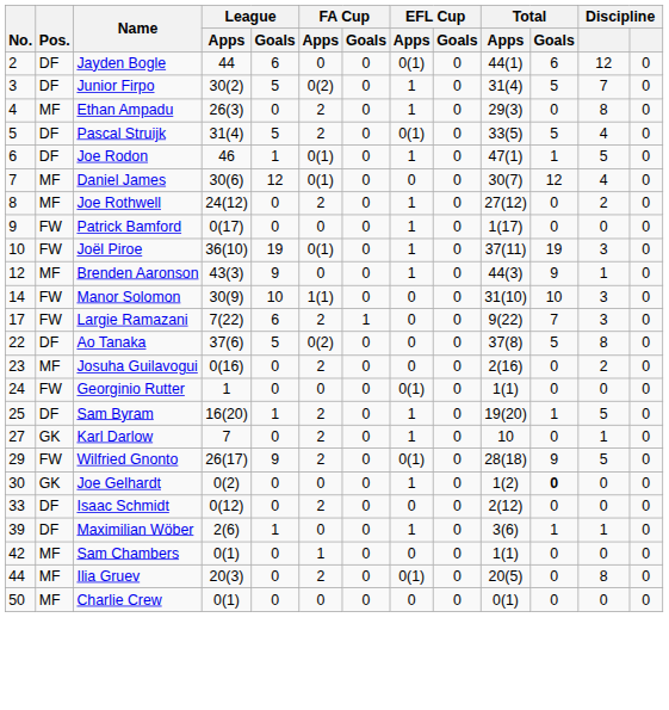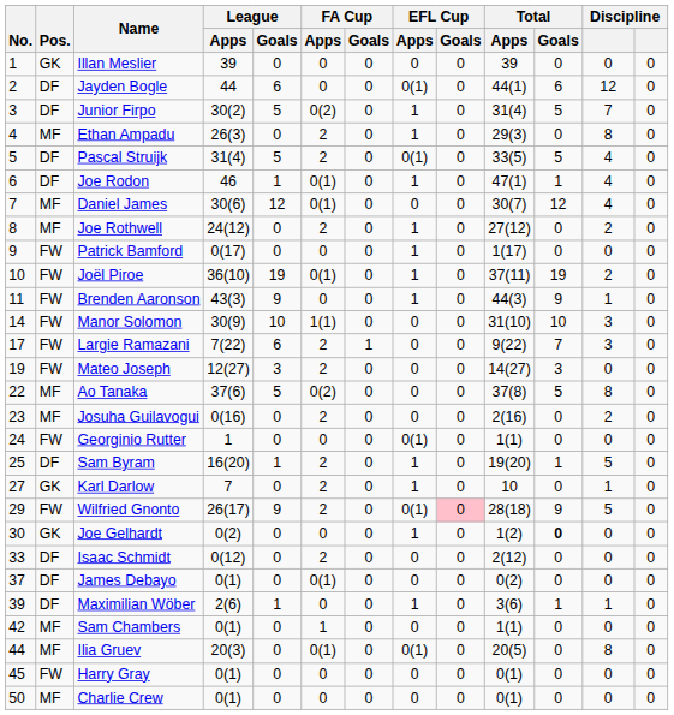+ row: 1 | GK | Illan Meslier | 39 | 0 | 0 | 0 | 0 | 0 | 39 | 0 | 0 | 0
Joe Rodon | column 12: 5 -> 4
Joël Piroe | column 12: 3 -> 2
Brenden Aaronson | No.: 12 -> 11
Brenden Aaronson | Pos.: MF -> FW
+ row: 19 | FW | Mateo Joseph | 12(27) | 3 | 2 | 0 | 0 | 0 | 14(27) | 3 | 0 | 0
Ao Tanaka | Pos.: DF -> MF
Wilfried Gnonto | EFL Cup / Goals: no background -> pink background
+ row: 37 | DF | James Debayo | 0(1) | 0 | 0(1) | 0 | 0 | 0 | 0(2) | 0 | 0 | 0
Ilia Gruev | FA Cup / Apps: 2 -> 0(1)
+ row: 45 | FW | Harry Gray | 0(1) | 0 | 0 | 0 | 0 | 0 | 0(1) | 0 | 0 | 0
